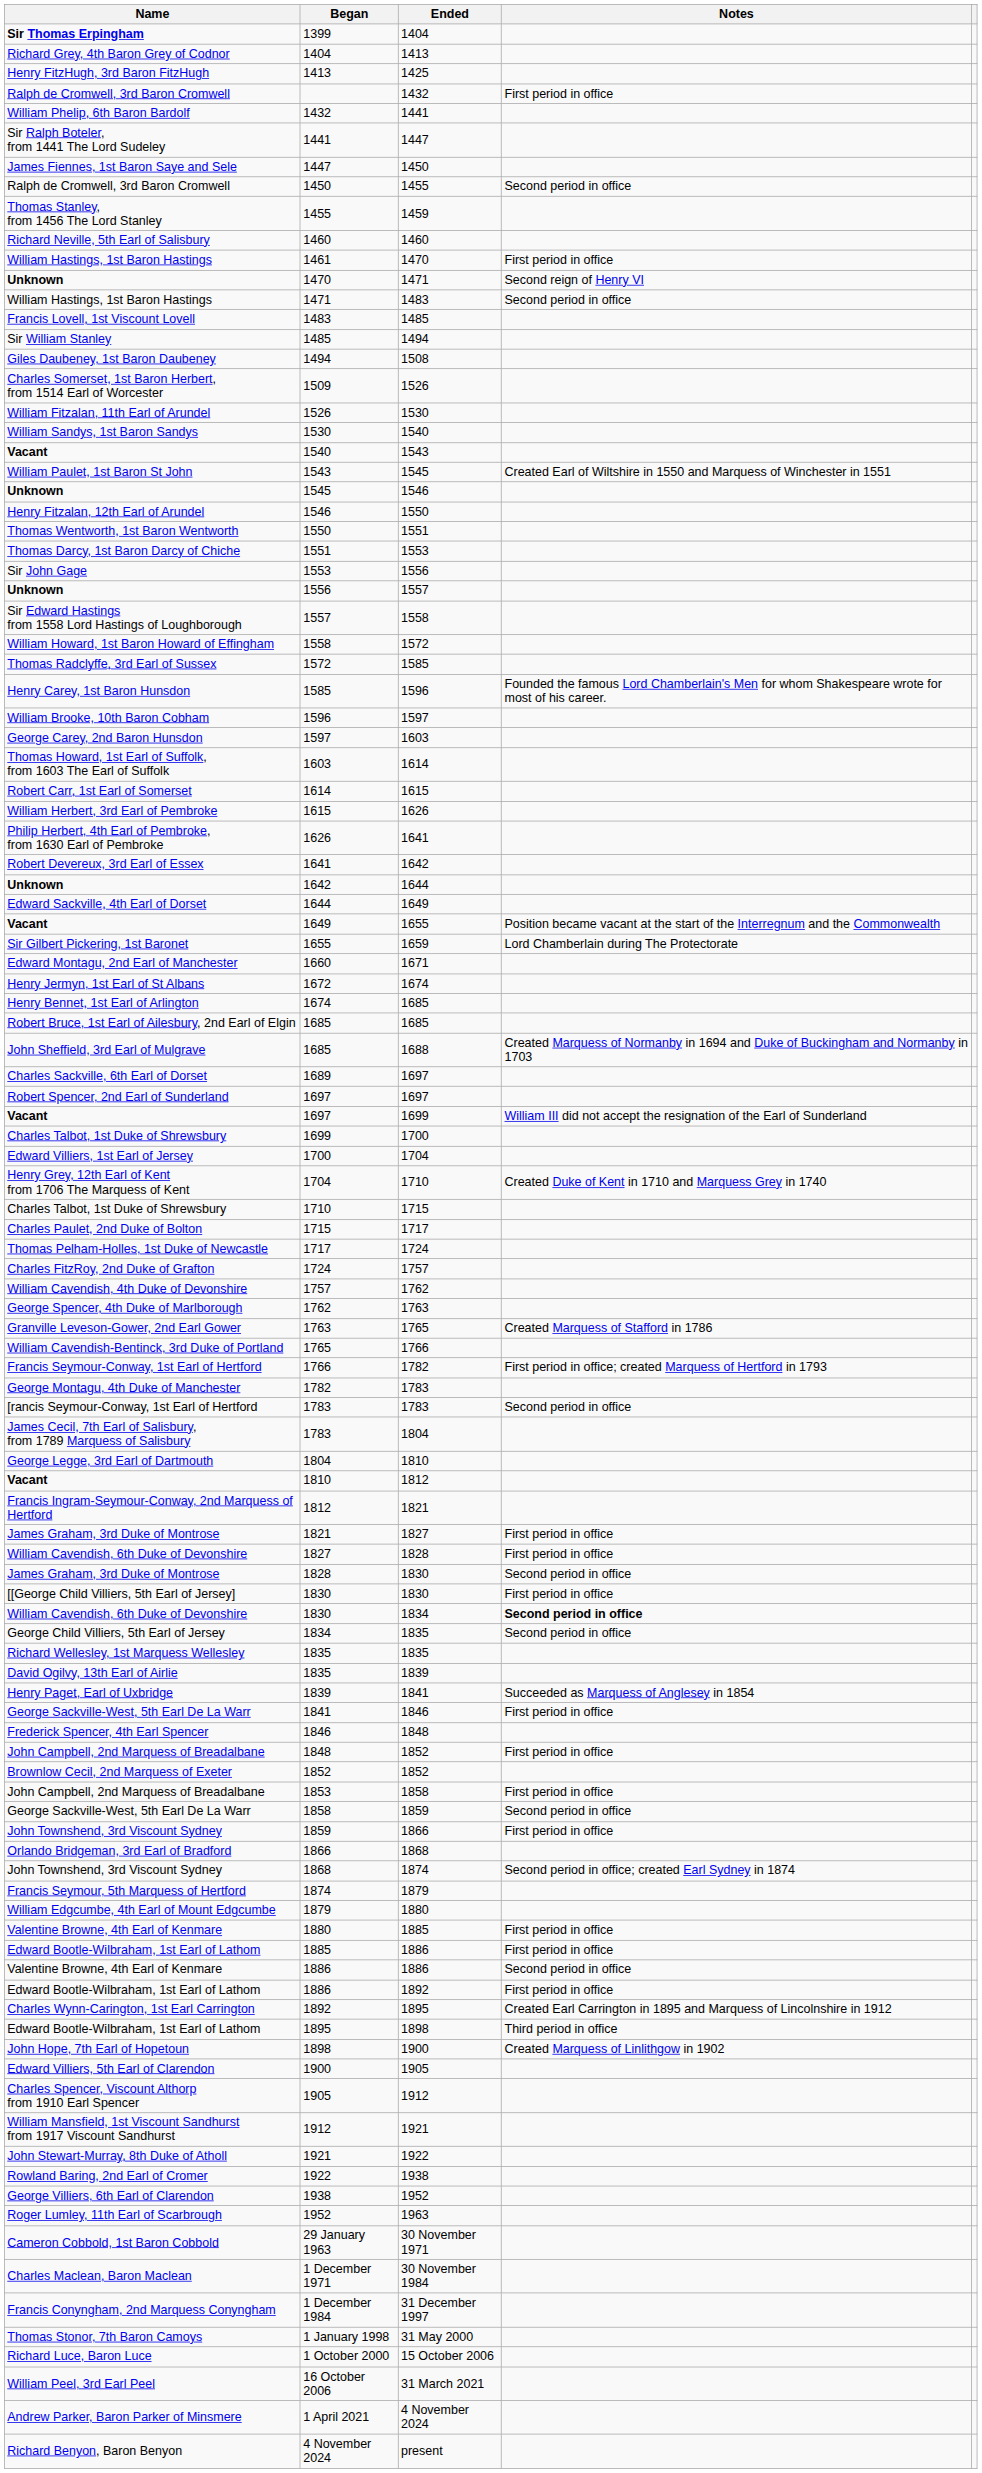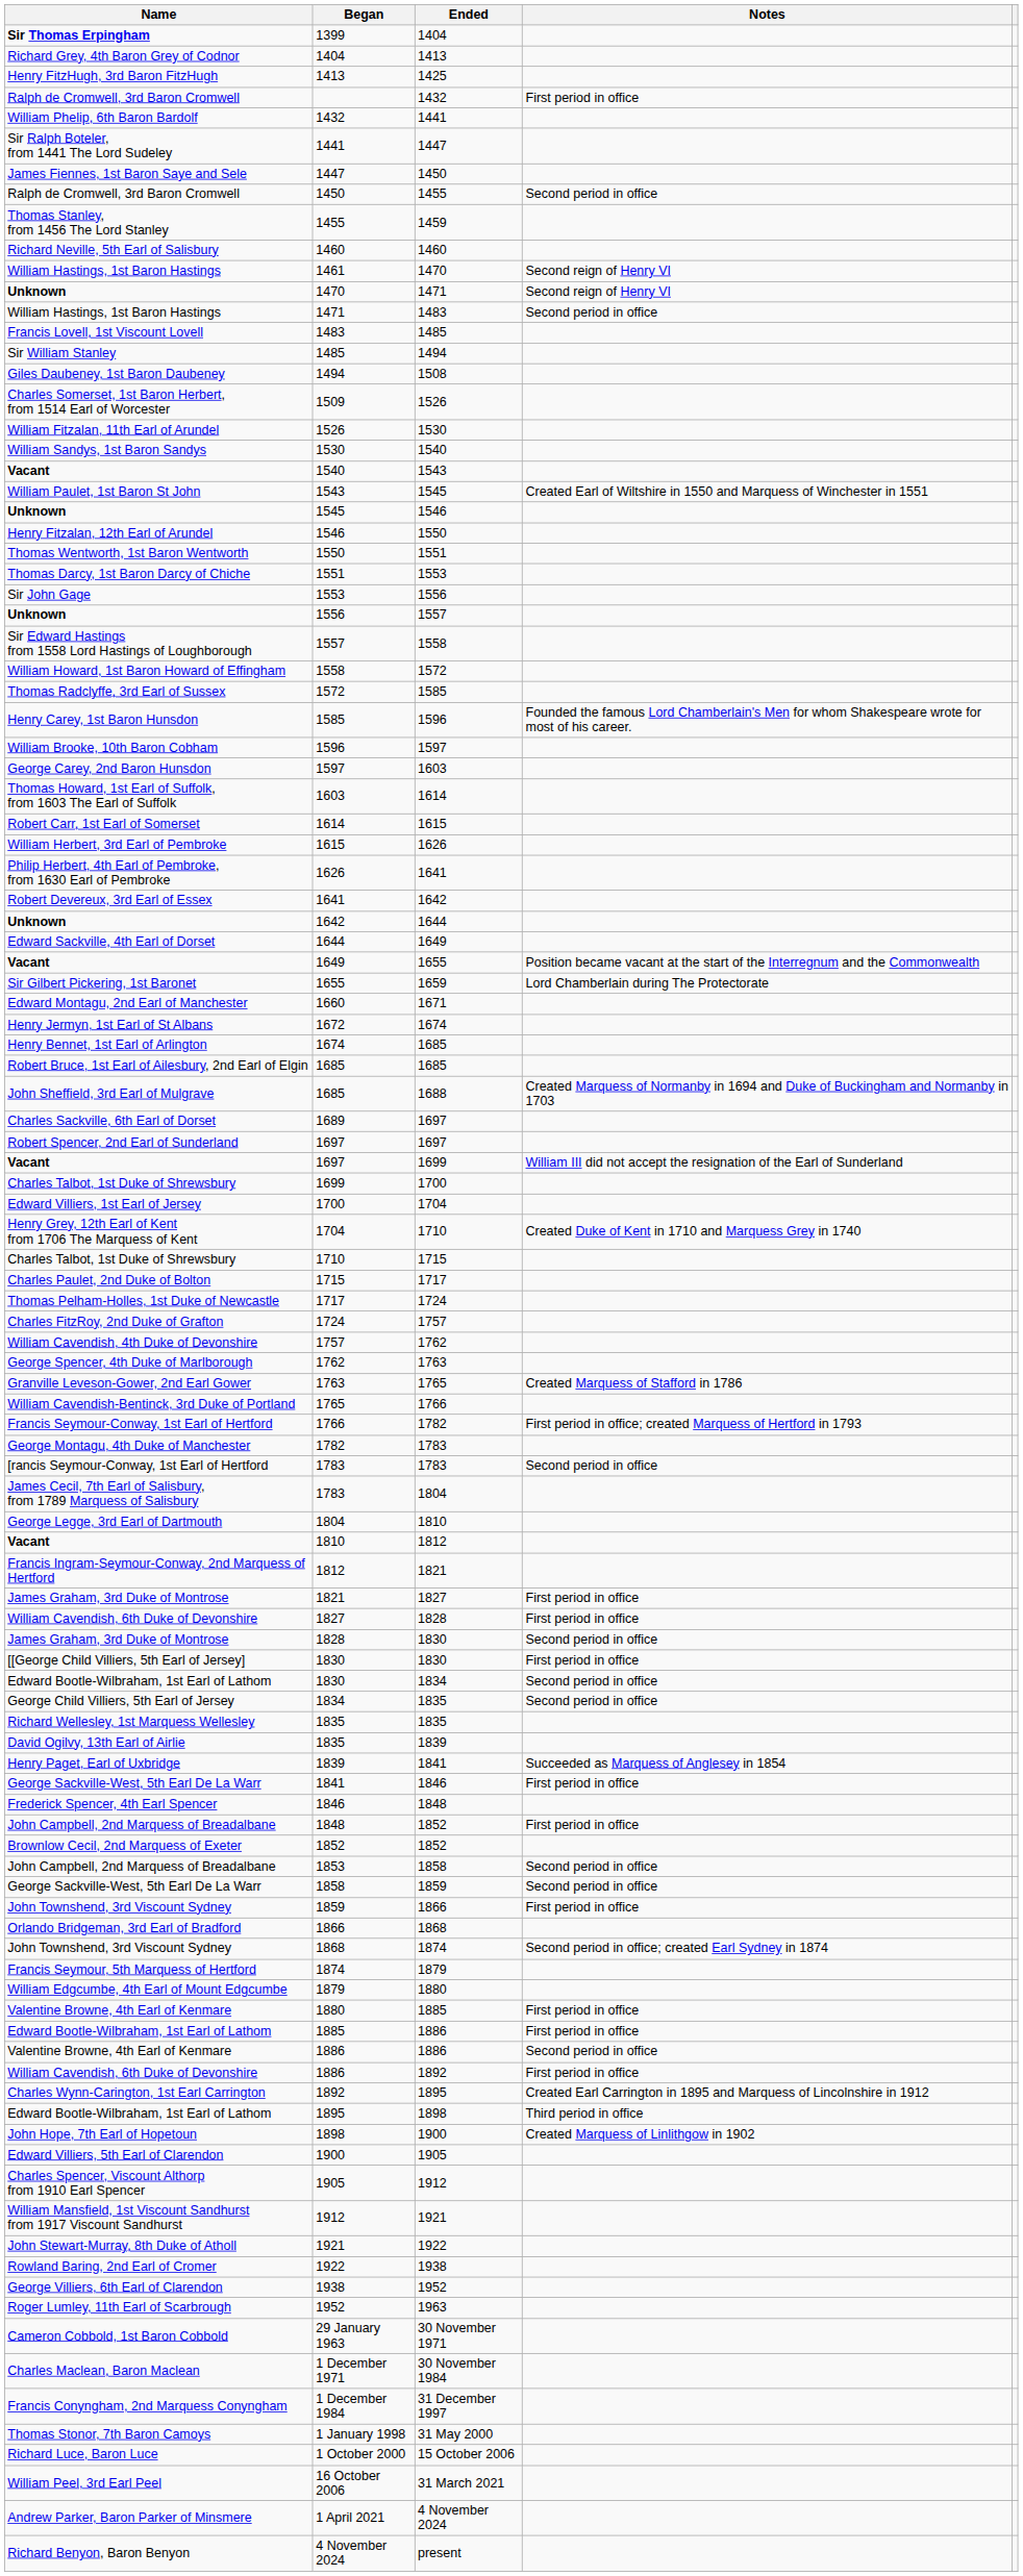1461 | Notes: First period in office -> Second reign of Henry VI
1830 / 1834 | Name: William Cavendish, 6th Duke of Devonshire -> Edward Bootle-Wilbraham, 1st Earl of Lathom
1830 / 1834 | Notes: bold -> normal
1853 | Notes: First period in office -> Second period in office
1886 / 1892 | Name: Edward Bootle-Wilbraham, 1st Earl of Lathom -> William Cavendish, 6th Duke of Devonshire
